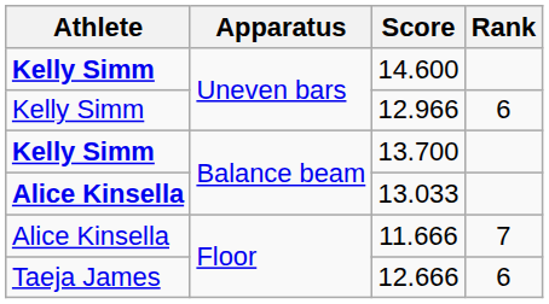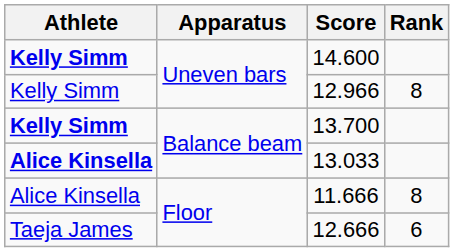12.966 | Rank: 6 -> 8
11.666 | Rank: 7 -> 8
